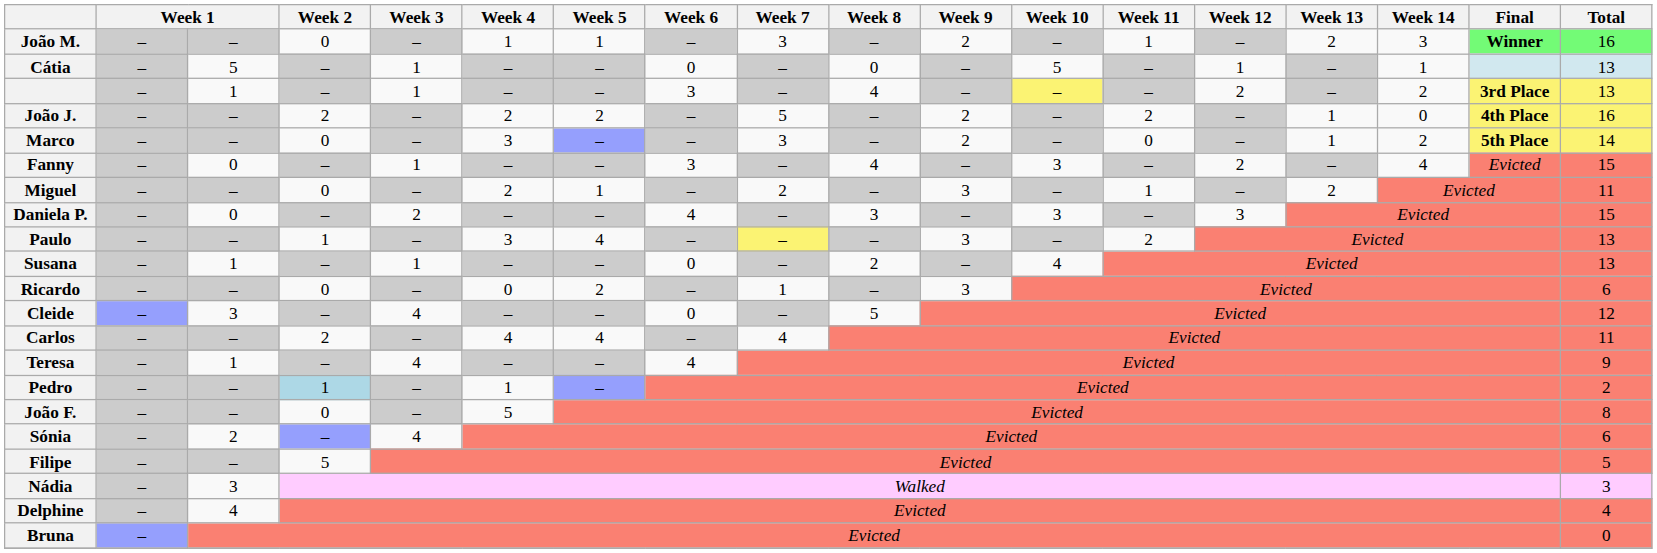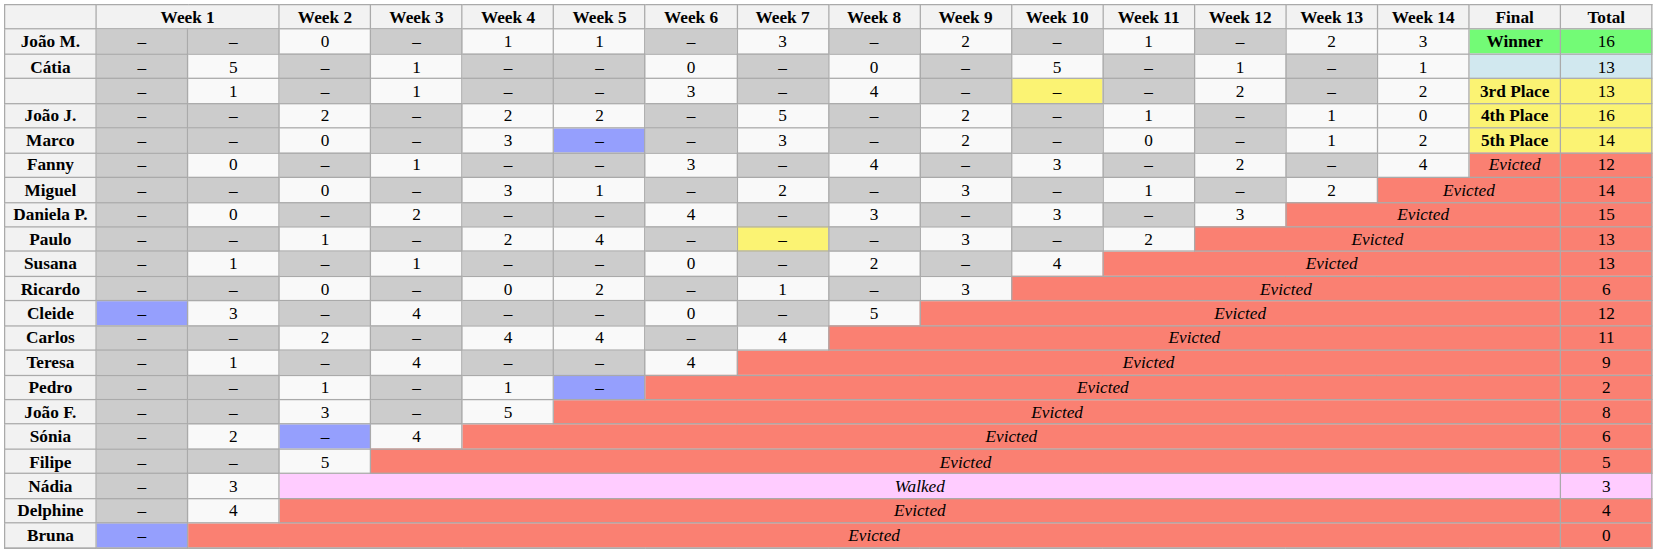João J. | Week 11: 2 -> 1
Fanny | Total: 15 -> 12
Miguel | Week 4: 2 -> 3
Miguel | Total: 11 -> 14
Paulo | Week 4: 3 -> 2
Pedro | Week 2: lightblue background -> no background
João F. | Week 2: 0 -> 3
